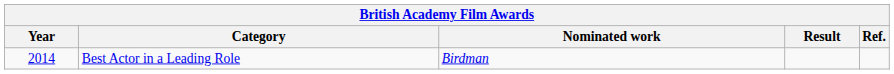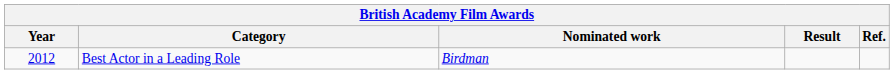Best Actor in a Leading Role | Year: 2014 -> 2012
